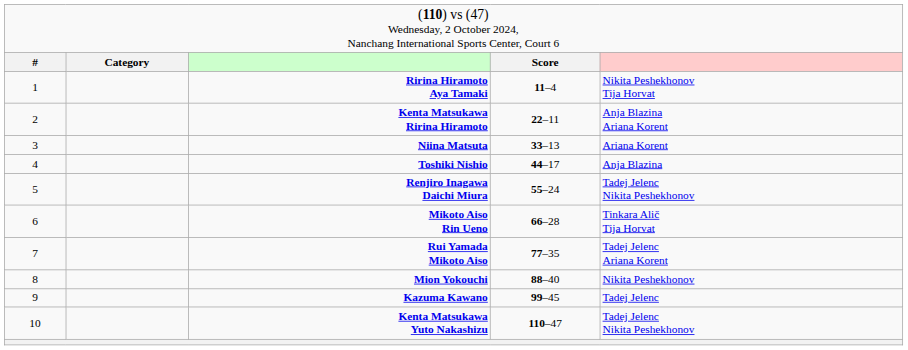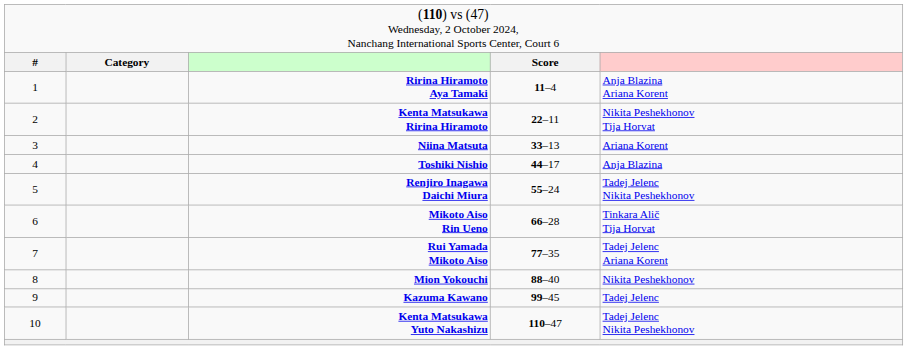Ririna Hiramoto Aya Tamaki | column 5: Nikita Peshekhonov Tija Horvat -> Anja Blazina Ariana Korent
Kenta Matsukawa Ririna Hiramoto | column 5: Anja Blazina Ariana Korent -> Nikita Peshekhonov Tija Horvat
